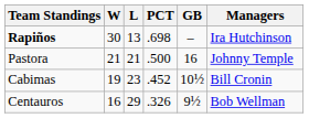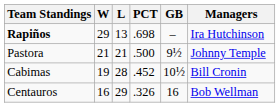Rapiños | W: 30 -> 29
Pastora | GB: 16 -> 9½
Cabimas | L: 23 -> 28
Centauros | GB: 9½ -> 16
